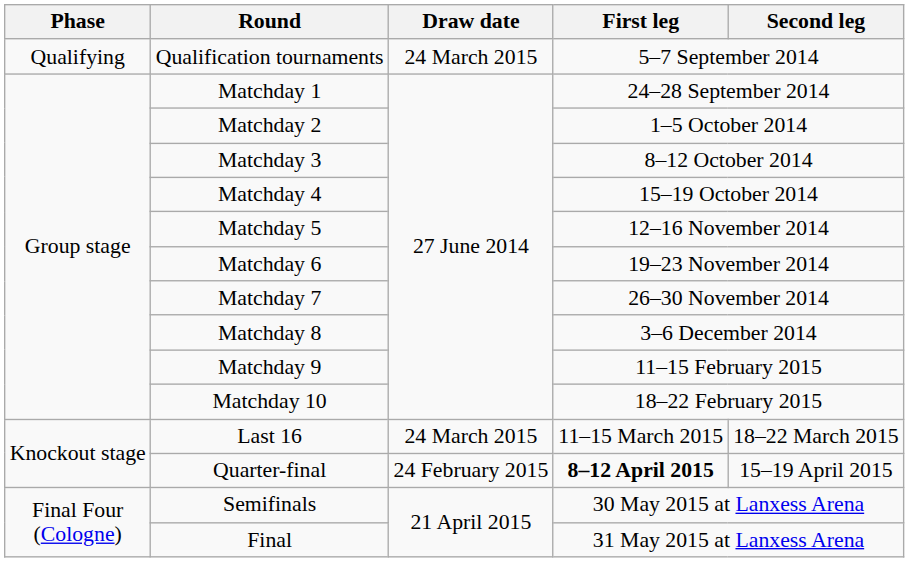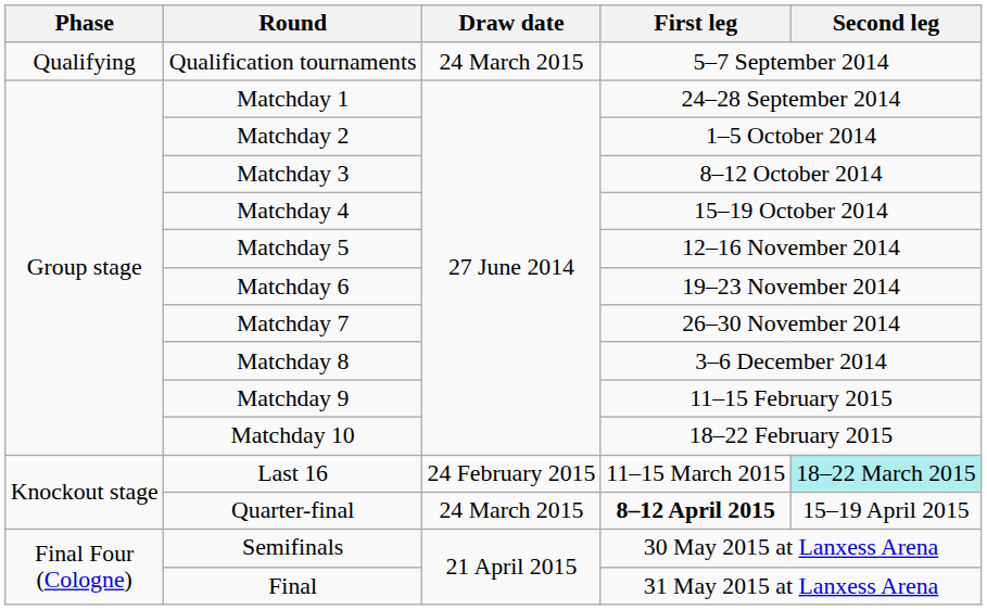Last 16 | Draw date: 24 March 2015 -> 24 February 2015
Last 16 | Second leg: no background -> paleturquoise background
Quarter-final | Draw date: 24 February 2015 -> 24 March 2015
